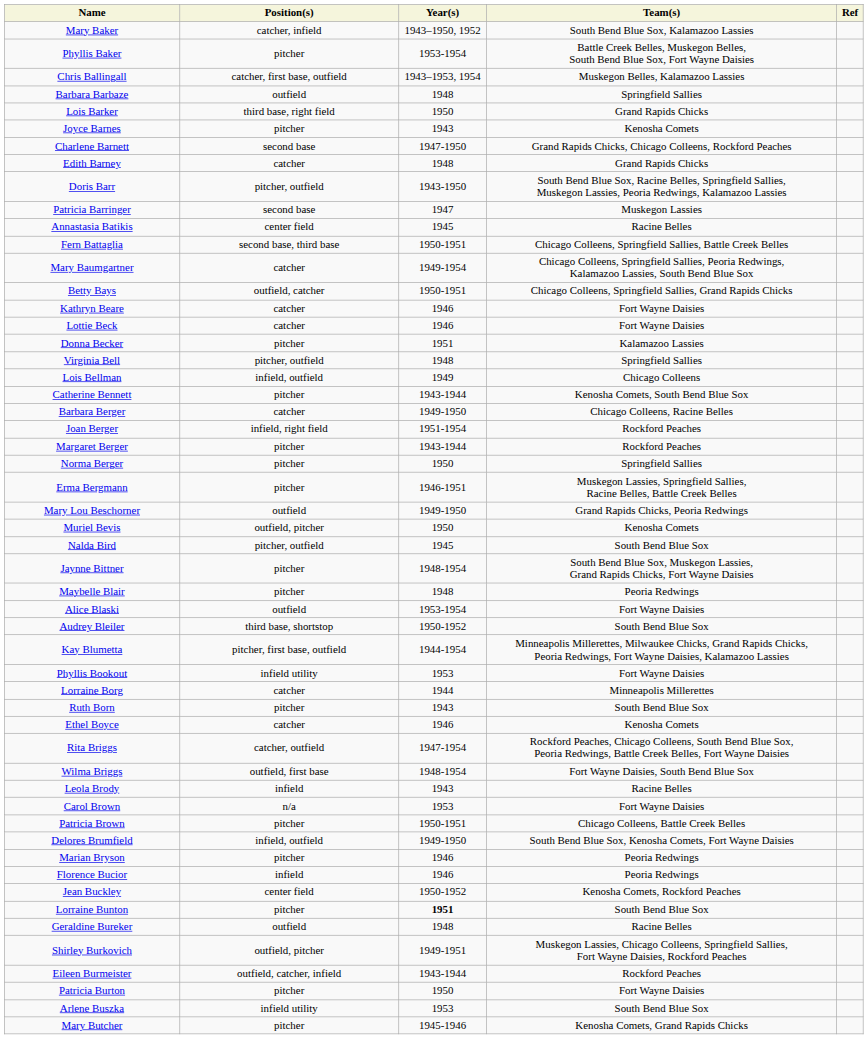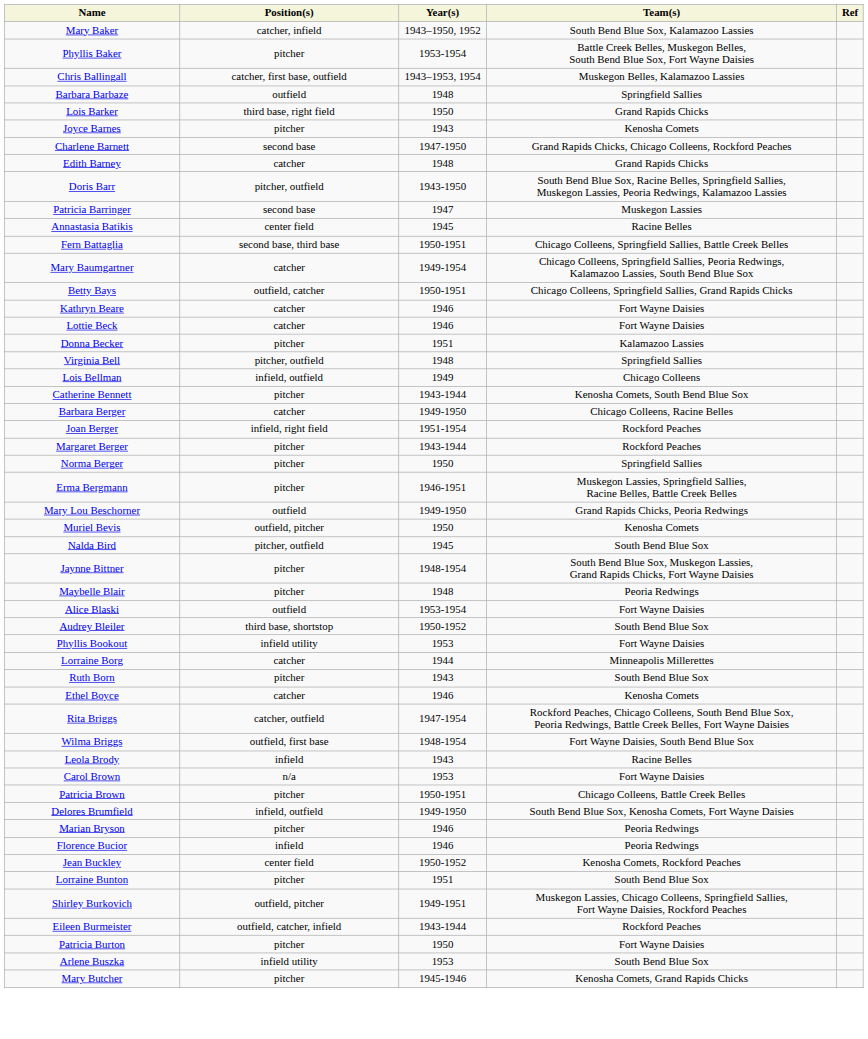- row: Kay Blumetta | pitcher, first base, outfield | 1944-1954 | Minneapolis Millerettes, Milwaukee Chicks, Grand Rapids Chicks, Peoria Redwings, Fort Wayne Daisies, Kalamazoo Lassies
Lorraine Bunton | Year(s): bold -> normal
- row: Geraldine Bureker | outfield | 1948 | Racine Belles
